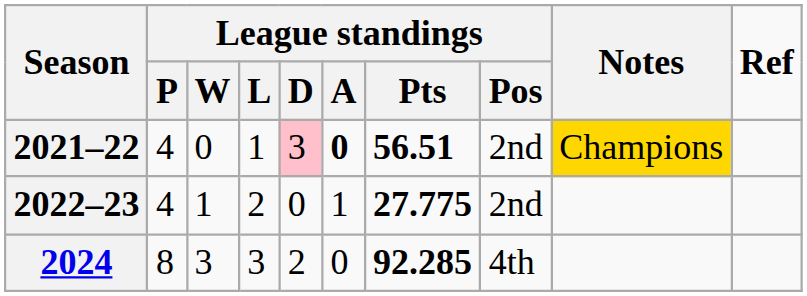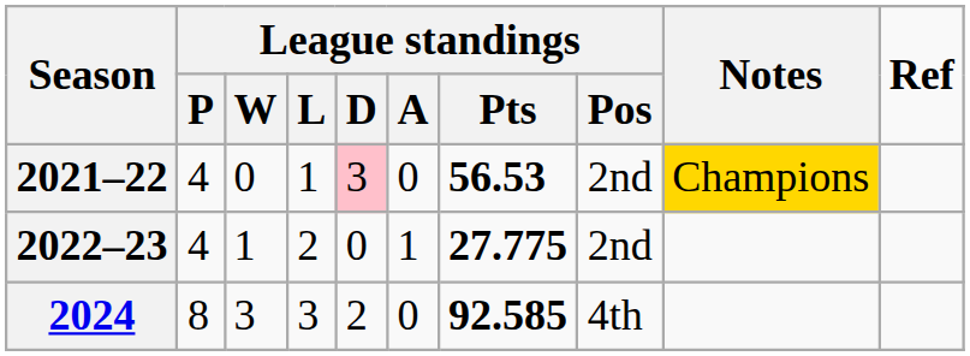2021–22 | League standings / A: bold -> normal
2021–22 | League standings / Pts: 56.51 -> 56.53
2024 | League standings / Pts: 92.285 -> 92.585
